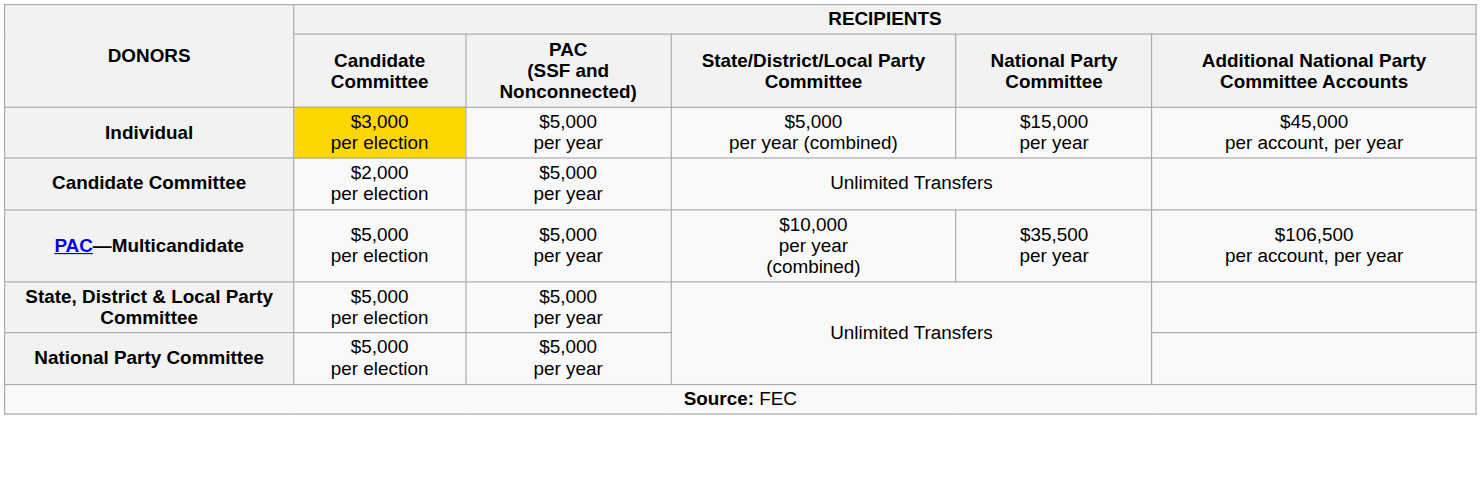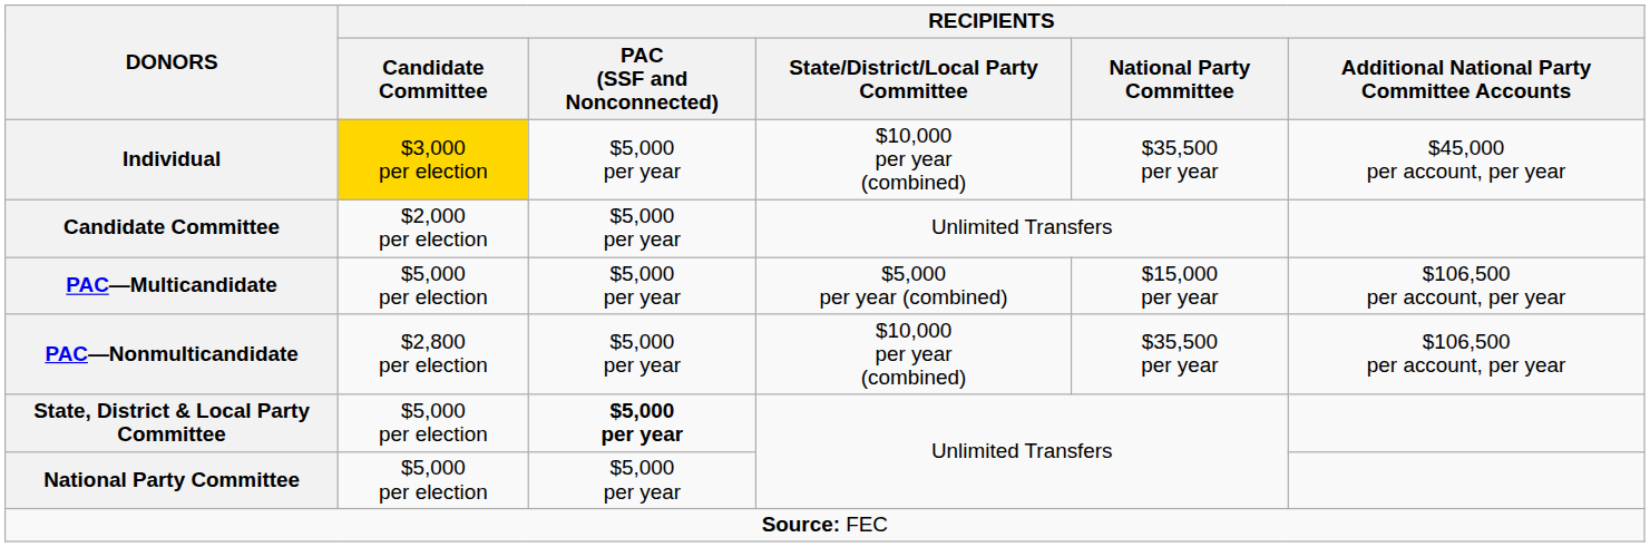Individual | RECIPIENTS / State/District/Local Party Committee: $5,000 per year (combined) -> $10,000 per year (combined)
Individual | RECIPIENTS / National Party Committee: $15,000 per year -> $35,500 per year
PAC—Multicandidate | RECIPIENTS / State/District/Local Party Committee: $10,000 per year (combined) -> $5,000 per year (combined)
PAC—Multicandidate | RECIPIENTS / National Party Committee: $35,500 per year -> $15,000 per year
+ row: PAC—Nonmulticandidate | $2,800 per election | $5,000 per year | $10,000 per year (combined) | $35,500 per year | $106,500 per account, per year
State, District & Local Party Committee | RECIPIENTS / PAC (SSF and Nonconnected): normal -> bold
